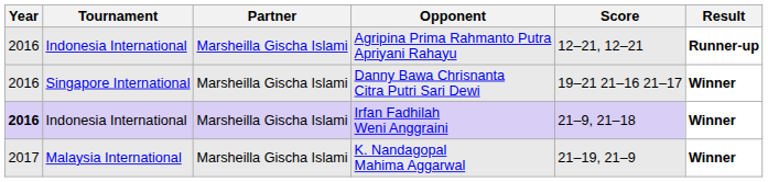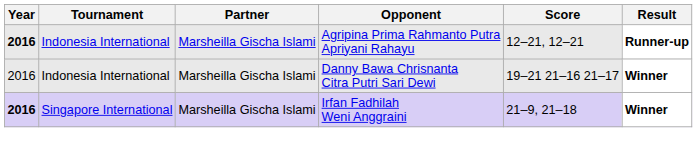Agripina Prima Rahmanto Putra Apriyani Rahayu | Year: normal -> bold
Danny Bawa Chrisnanta Citra Putri Sari Dewi | Tournament: Singapore International -> Indonesia International
Irfan Fadhilah Weni Anggraini | Tournament: Indonesia International -> Singapore International
- row: 2017 | Malaysia International | Marsheilla Gischa Islami | K. Nandagopal Mahima Aggarwal | 21–19, 21–9 | Winner
